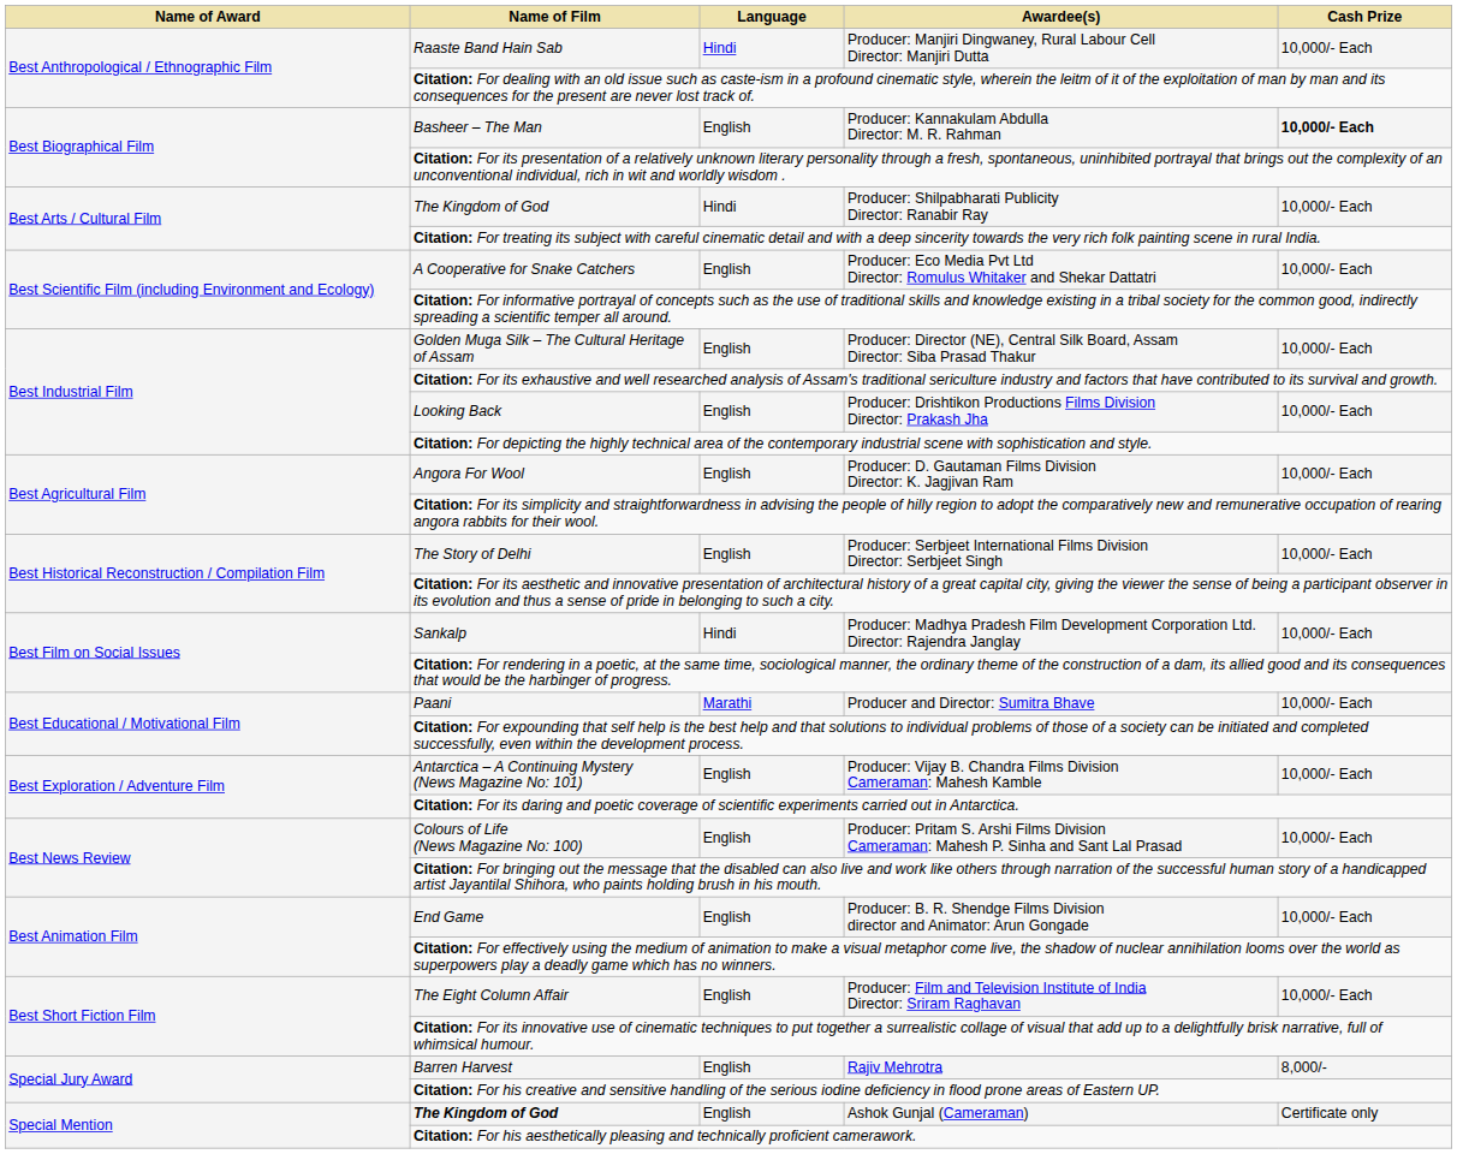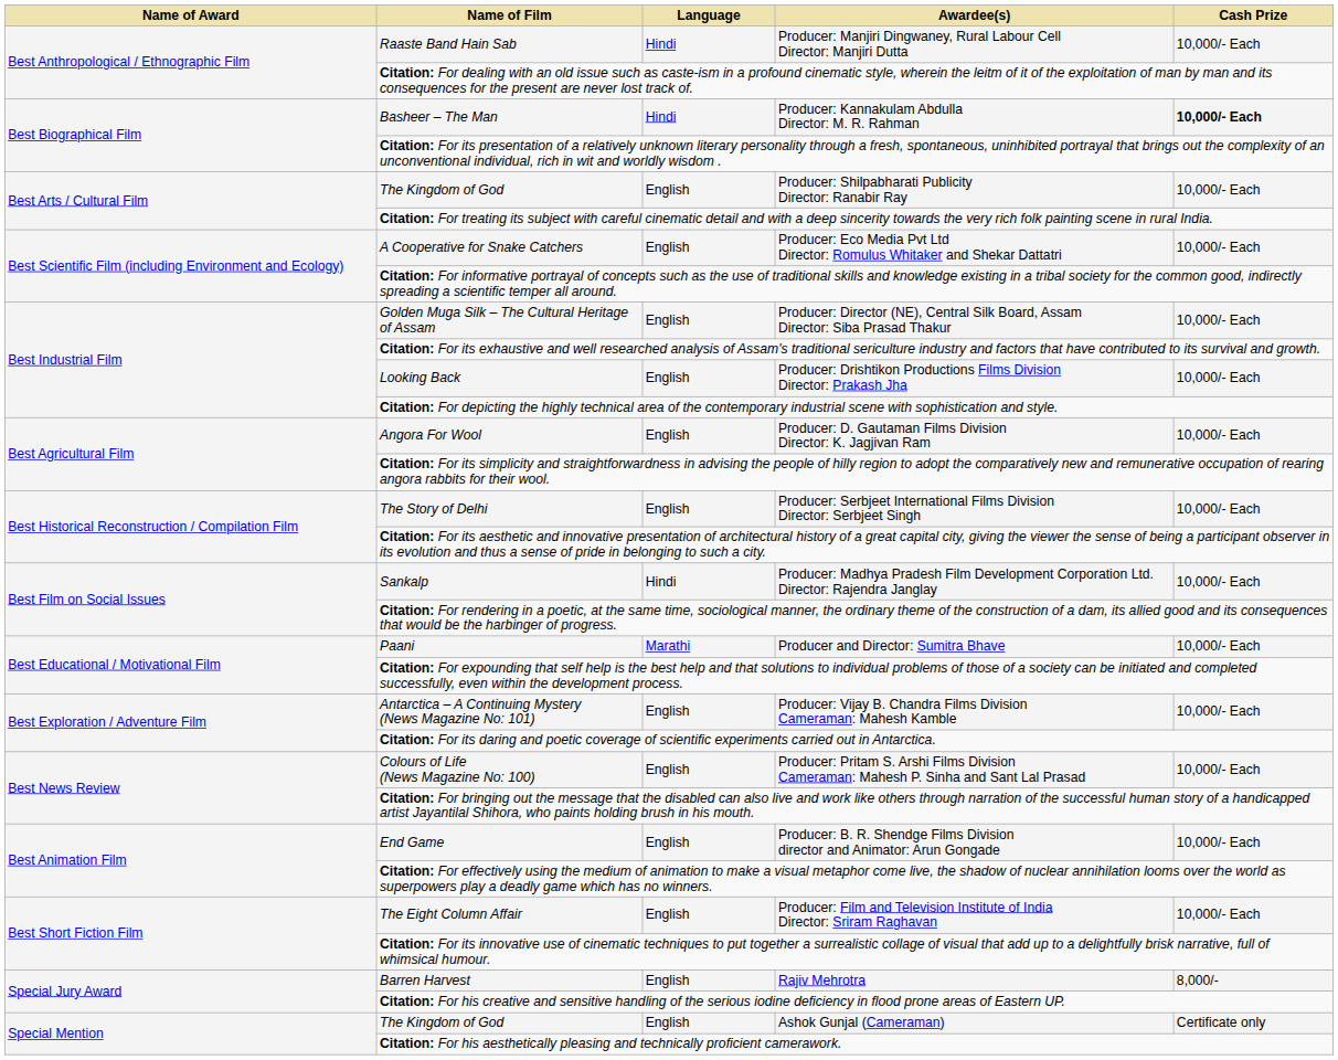Producer: Kannakulam Abdulla Director: M. R. Rahman | Language: English -> Hindi
Producer: Shilpabharati Publicity Director: Ranabir Ray | Language: Hindi -> English
Ashok Gunjal (Cameraman) | Name of Film: bold -> normal
